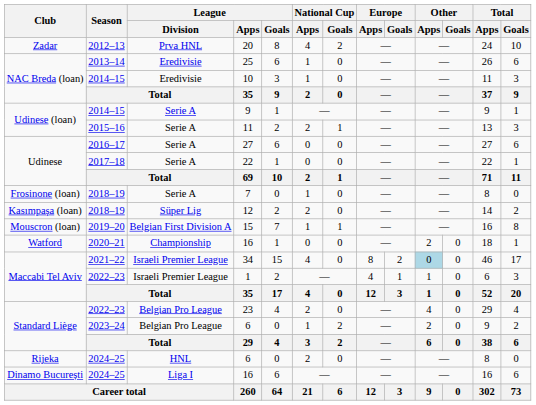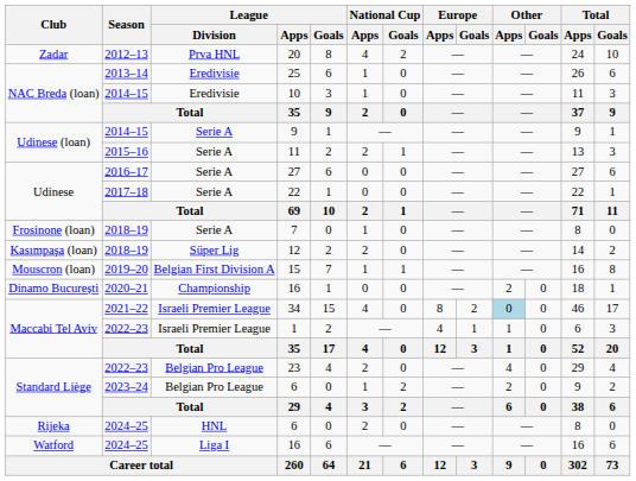2020–21 / 16 | Club: Watford -> Dinamo București
2024–25 / 16 | Club: Dinamo București -> Watford
